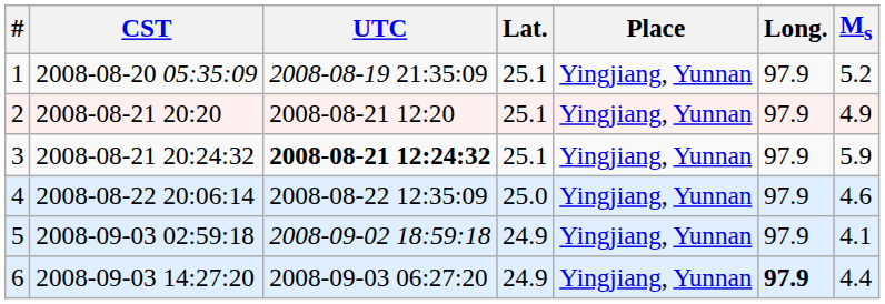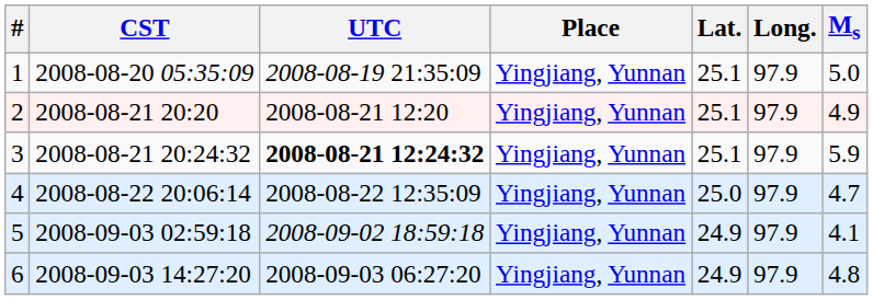columns swapped: Place <-> Lat.
1 | Ms: 5.2 -> 5.0
4 | Ms: 4.6 -> 4.7
6 | Long.: bold -> normal
6 | Ms: 4.4 -> 4.8
